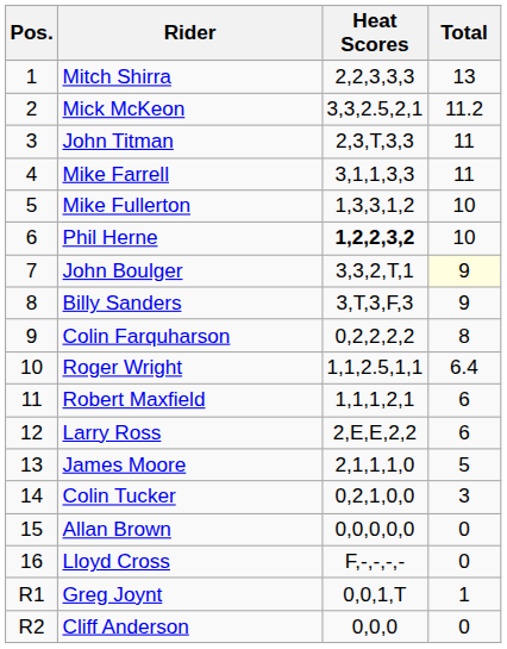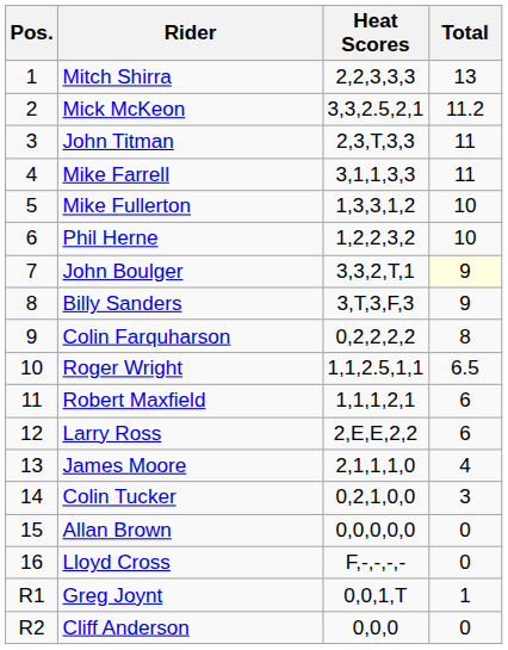Phil Herne | Heat Scores: bold -> normal
Roger Wright | Total: 6.4 -> 6.5
James Moore | Total: 5 -> 4
